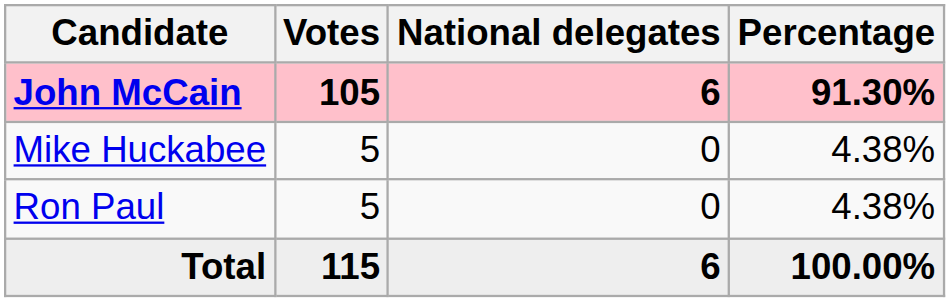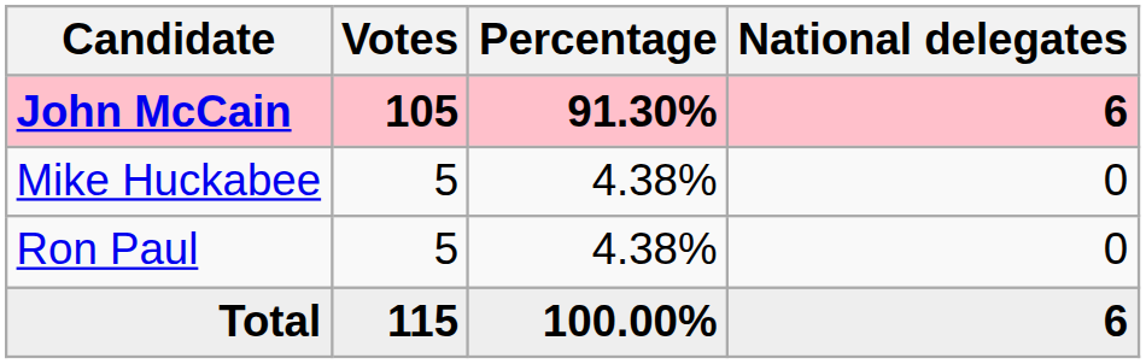columns swapped: Percentage <-> National delegates
